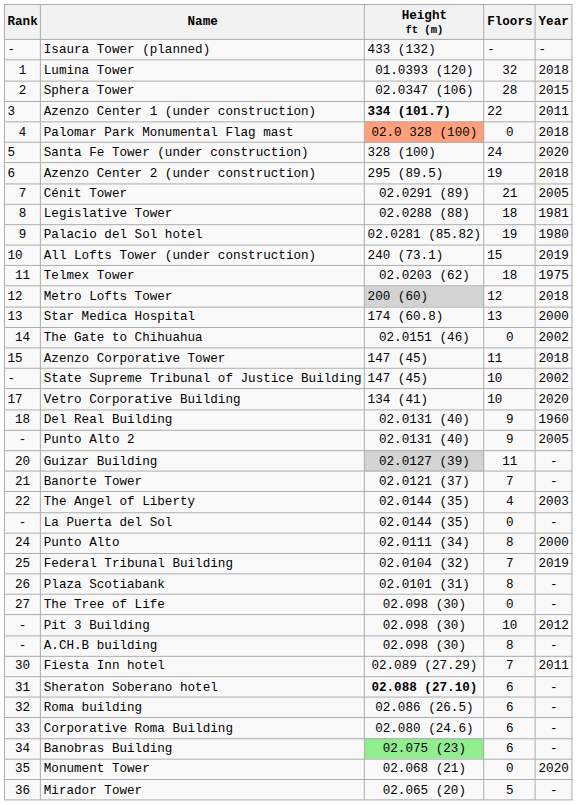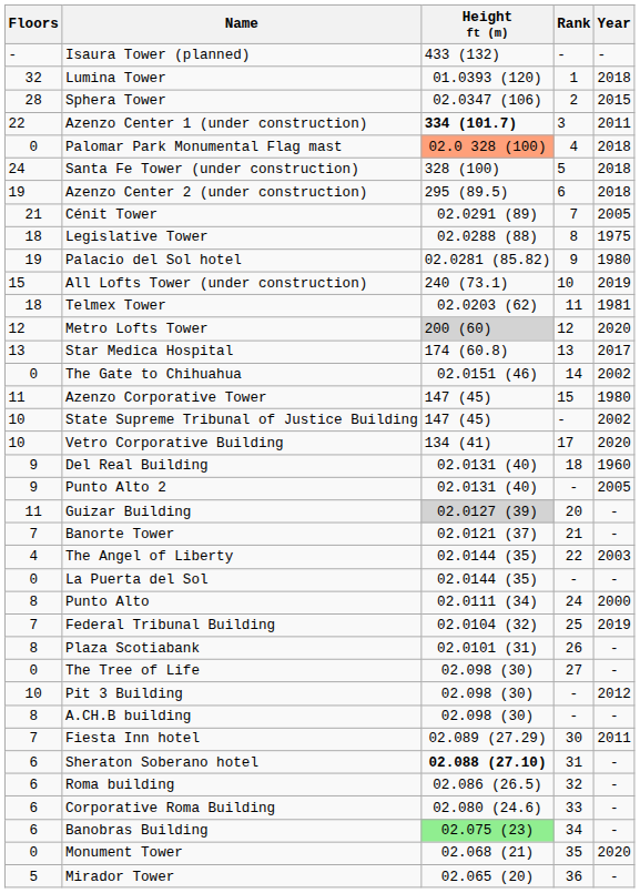columns swapped: Rank <-> Floors
Santa Fe Tower (under construction) | Year: 2020 -> 2018
Legislative Tower | Year: 1981 -> 1975
Telmex Tower | Year: 1975 -> 1981
Metro Lofts Tower | Year: 2018 -> 2020
Star Medica Hospital | Year: 2000 -> 2017
Azenzo Corporative Tower | Year: 2018 -> 1980
